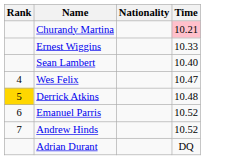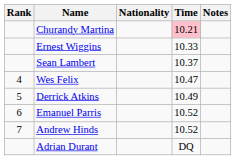+ column: Notes
Sean Lambert | Time: 10.40 -> 10.37
Derrick Atkins | Rank: gold background -> no background
Derrick Atkins | Time: 10.48 -> 10.49
